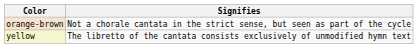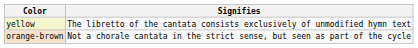rows swapped: yellow <-> orange-brown
